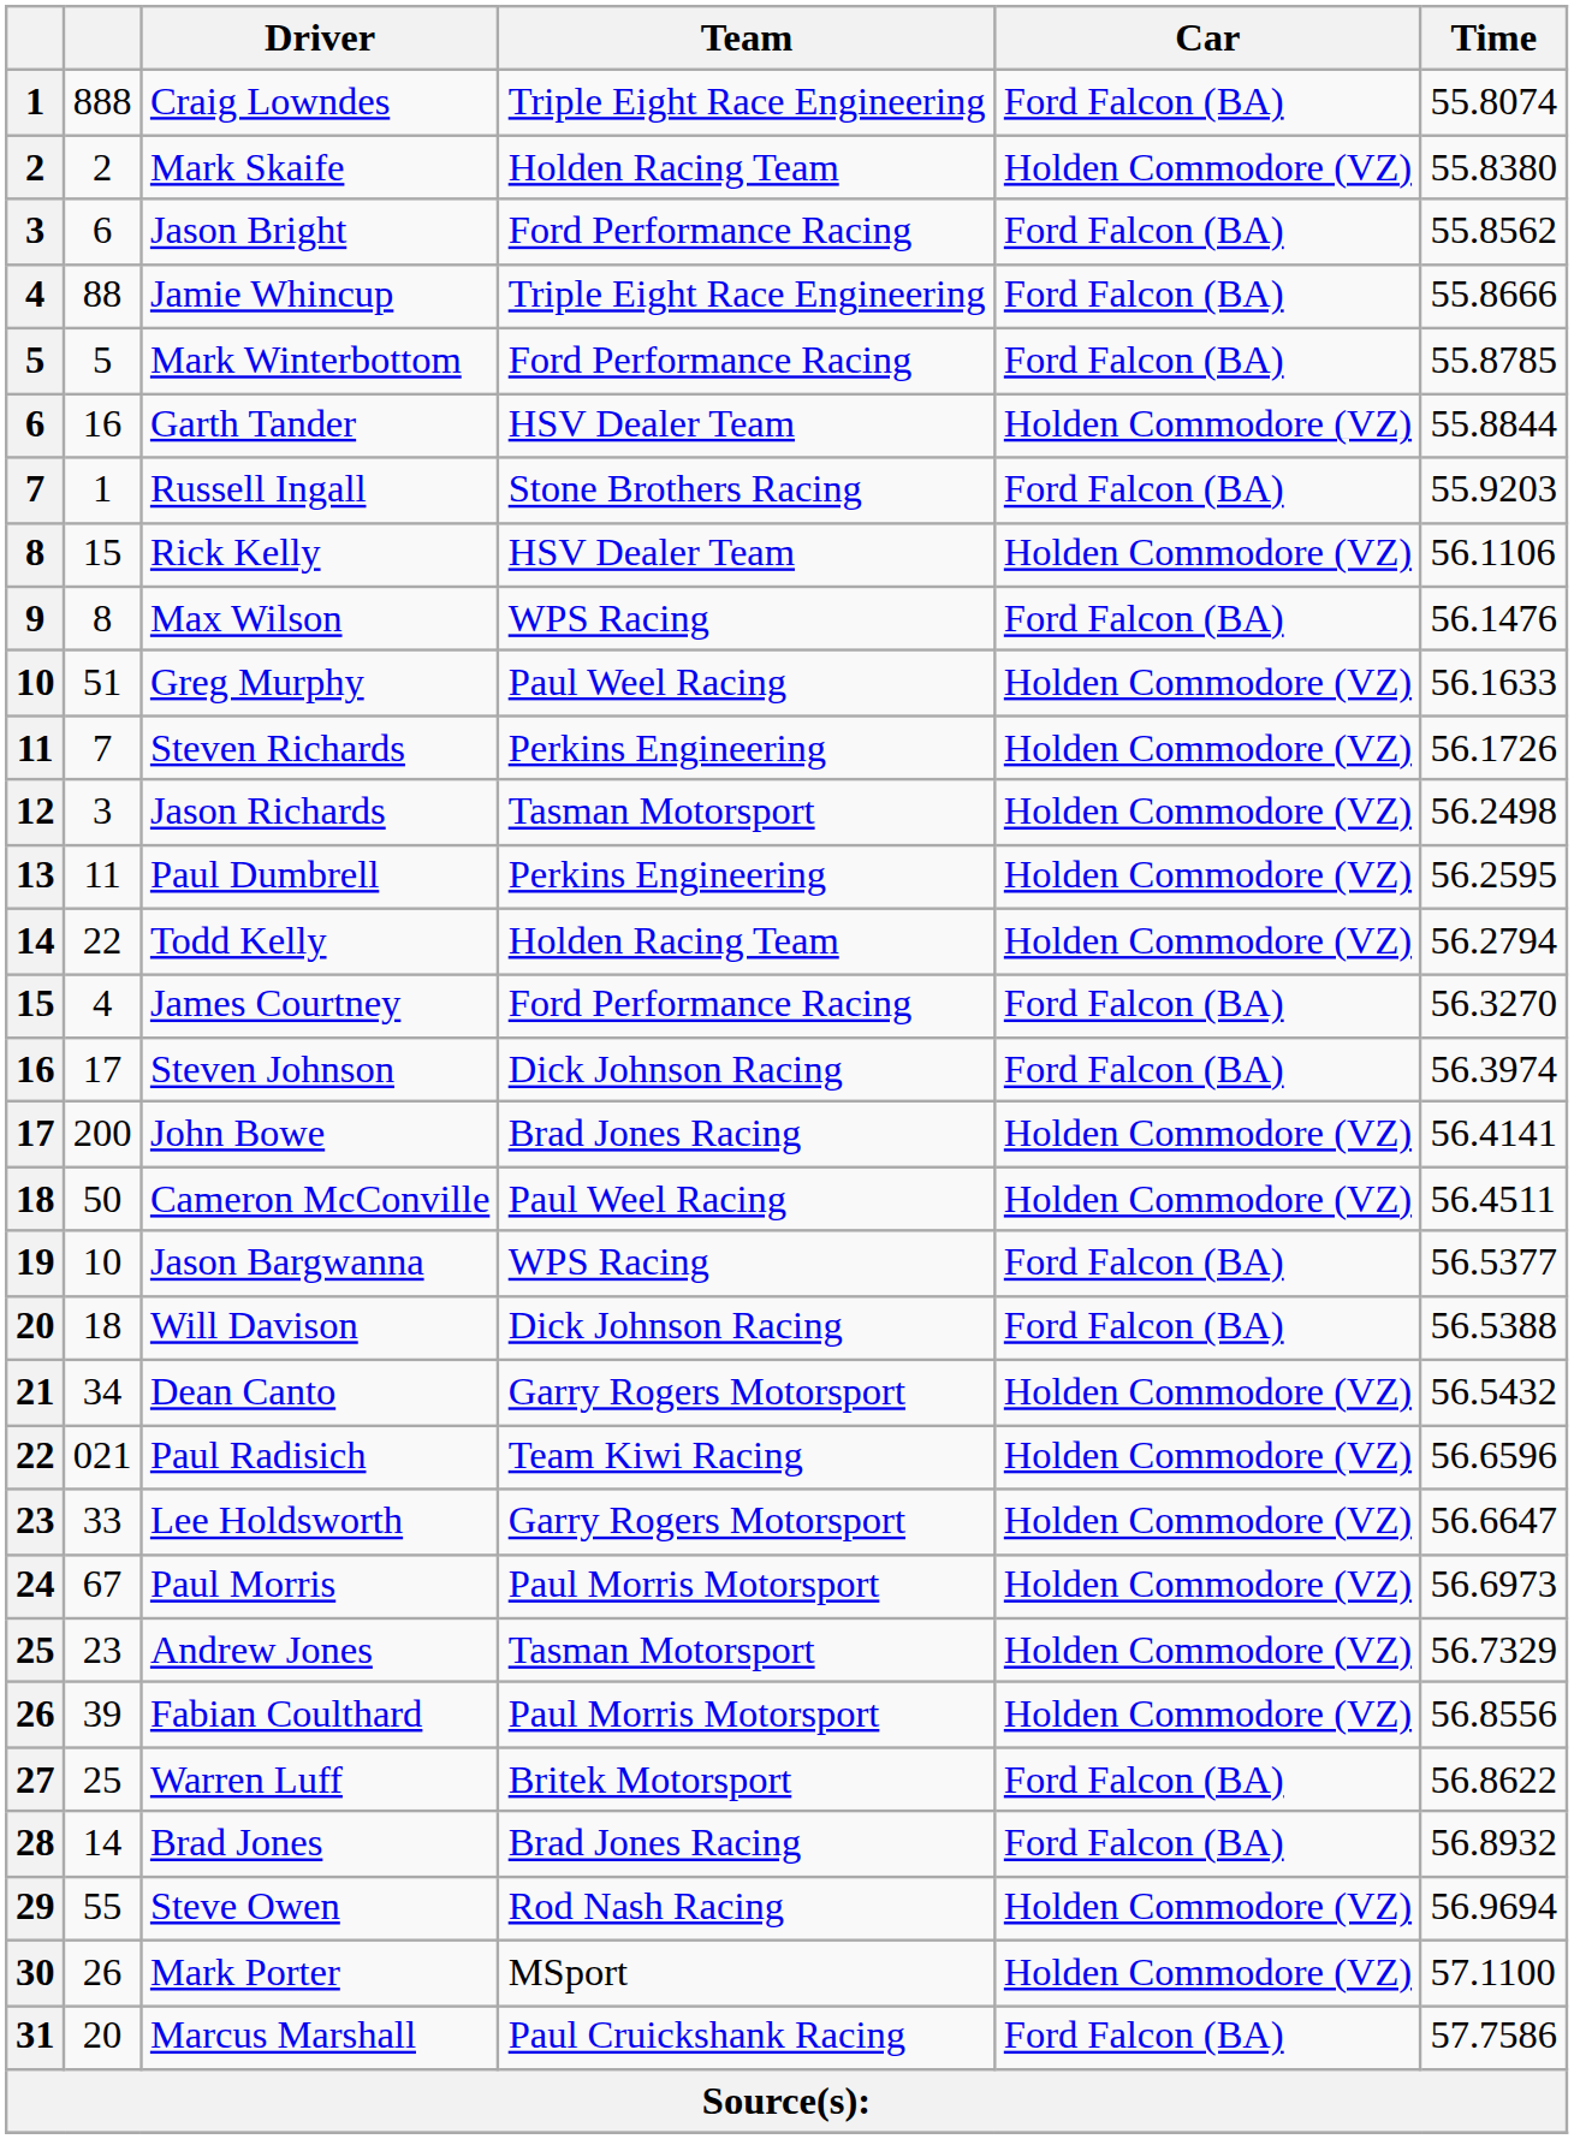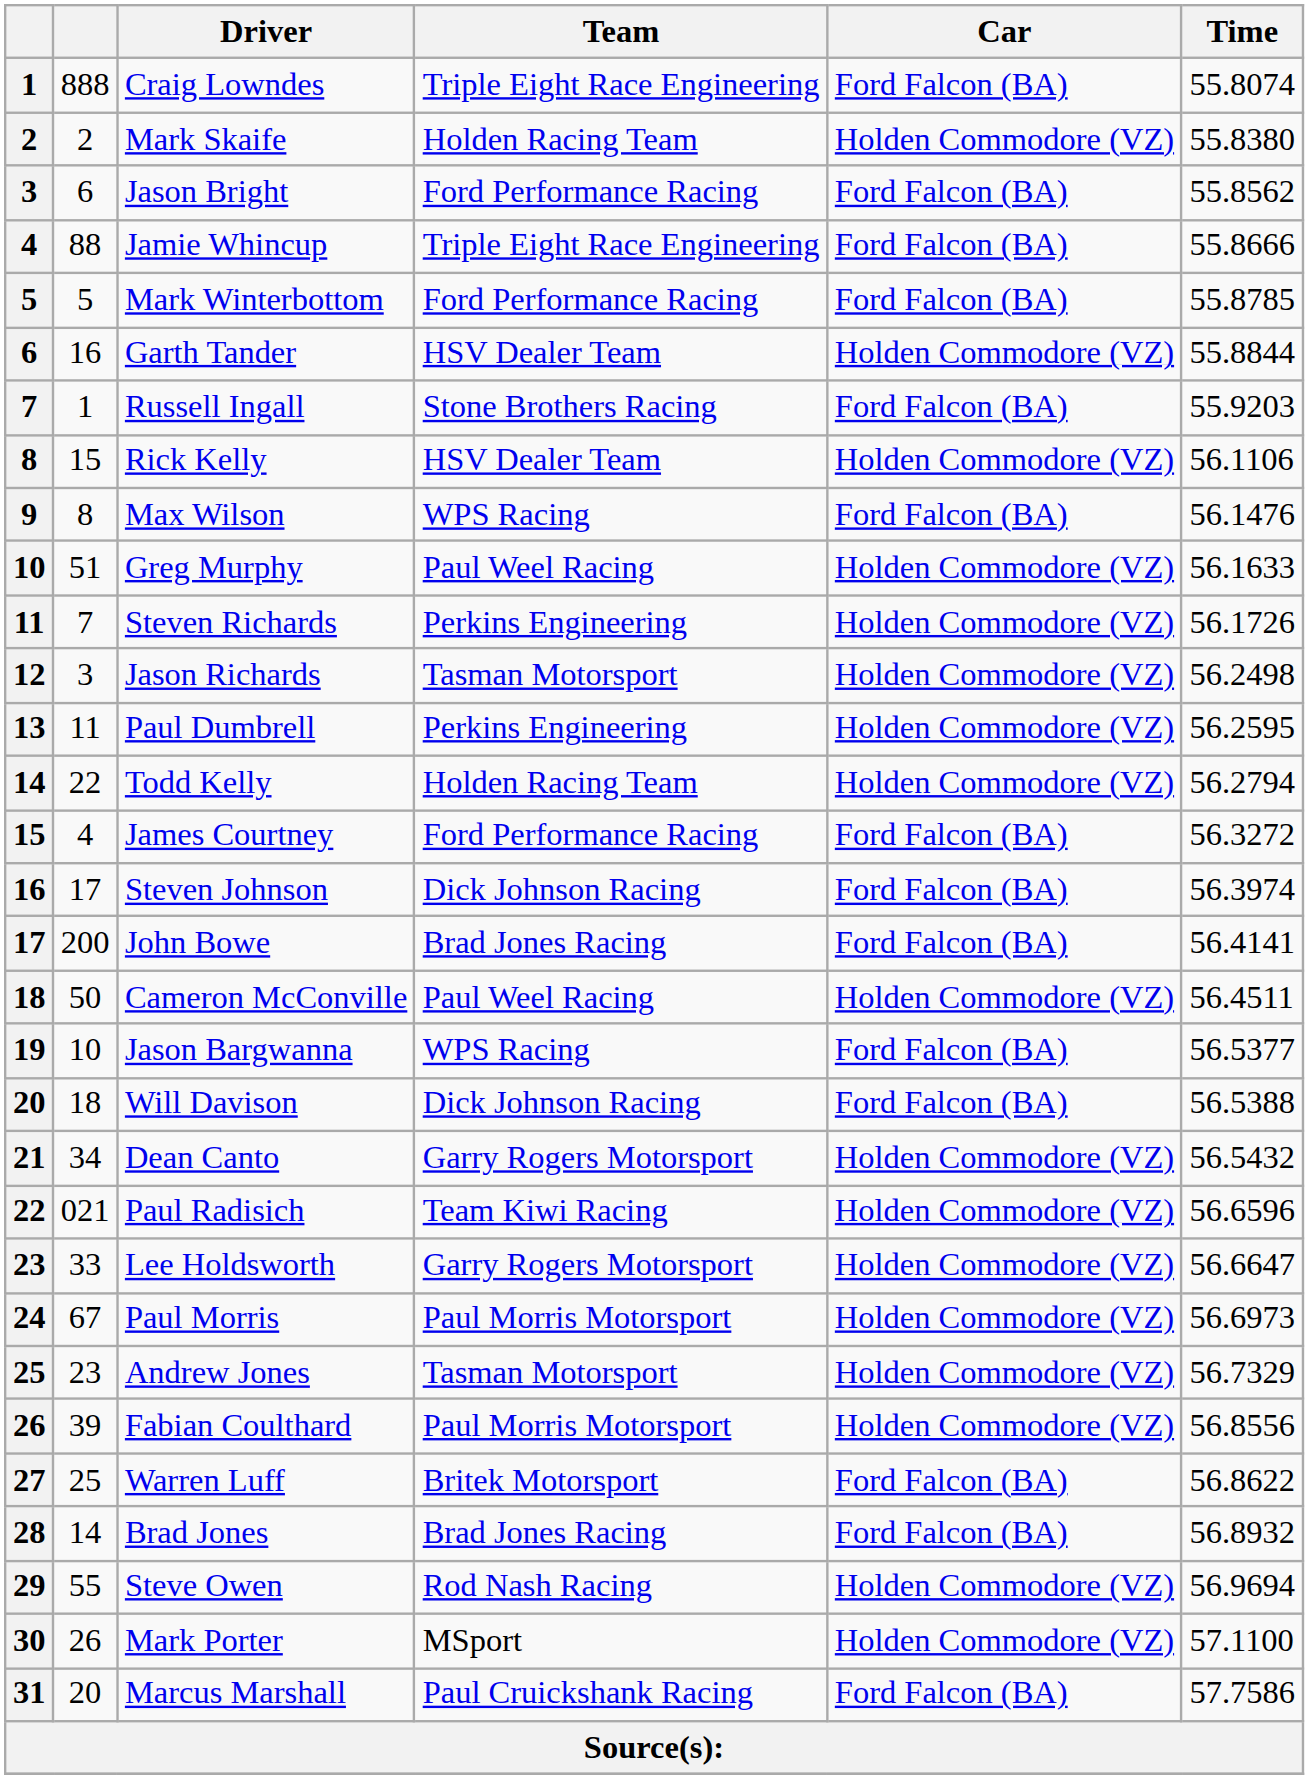James Courtney | Time: 56.3270 -> 56.3272
John Bowe | Car: Holden Commodore (VZ) -> Ford Falcon (BA)
